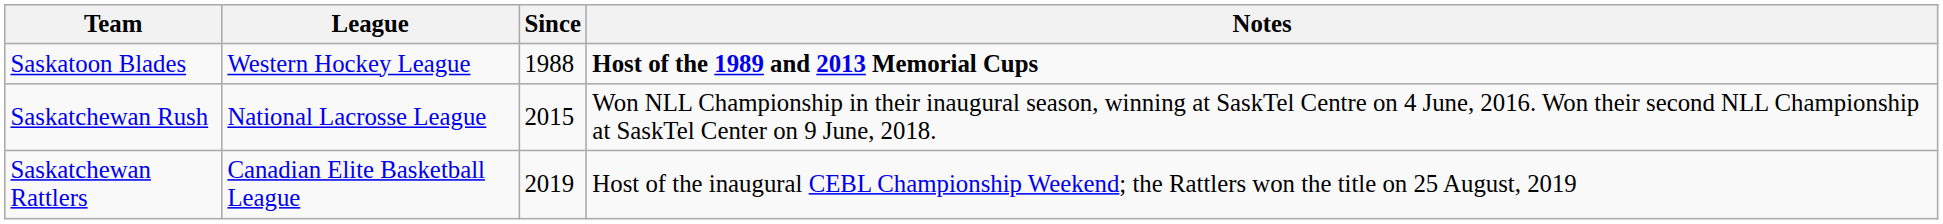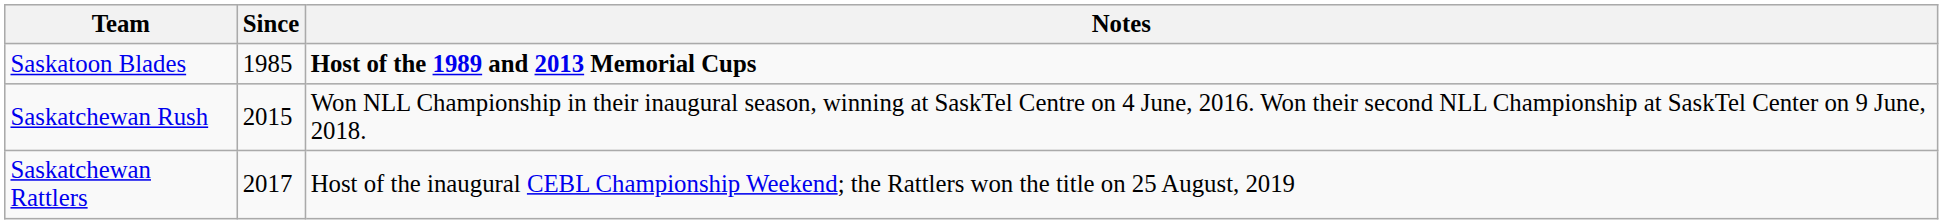- column: League | Western Hockey League | National Lacrosse League | Canadian Elite Basketball League
Saskatoon Blades | Since: 1988 -> 1985
Saskatchewan Rattlers | Since: 2019 -> 2017
